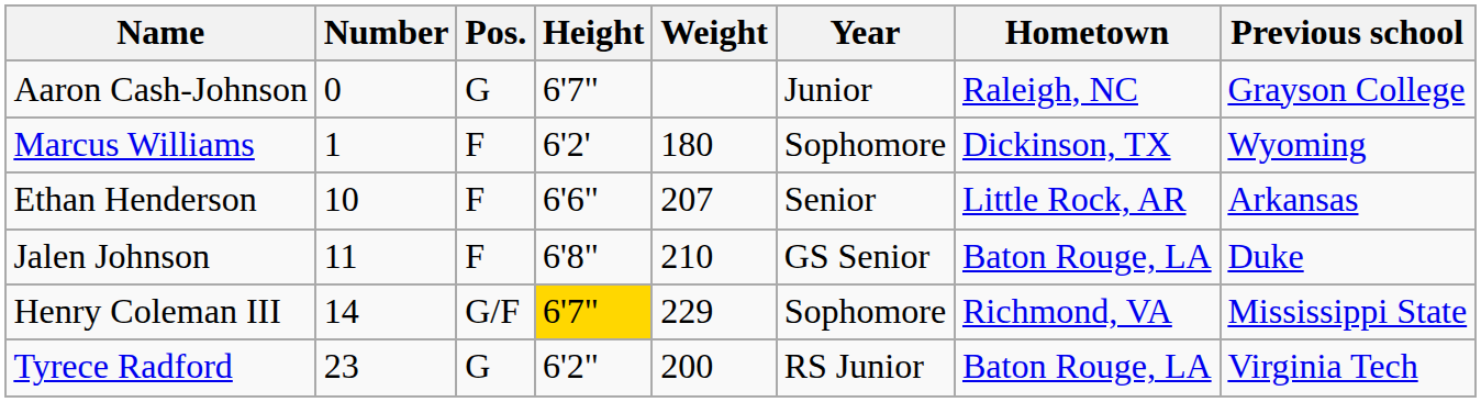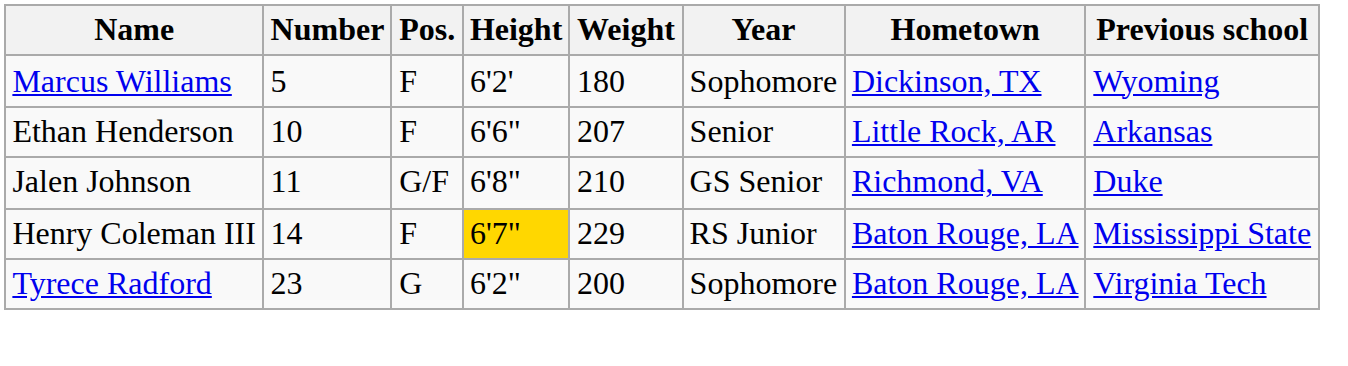- row: Aaron Cash-Johnson | 0 | G | 6'7" | Junior | Raleigh, NC | Grayson College
Marcus Williams | Number: 1 -> 5
Jalen Johnson | Pos.: F -> G/F
Jalen Johnson | Hometown: Baton Rouge, LA -> Richmond, VA
Henry Coleman III | Pos.: G/F -> F
Henry Coleman III | Year: Sophomore -> RS Junior
Henry Coleman III | Hometown: Richmond, VA -> Baton Rouge, LA
Tyrece Radford | Year: RS Junior -> Sophomore
